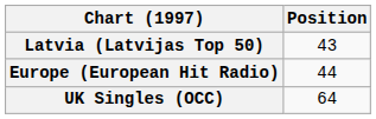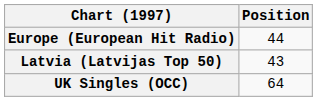rows swapped: Europe (European Hit Radio) <-> Latvia (Latvijas Top 50)
